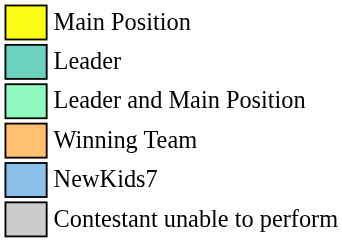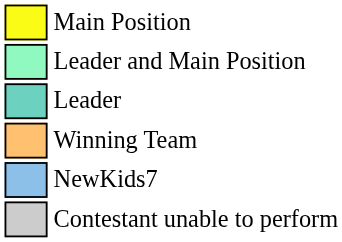rows swapped: Leader <-> Leader and Main Position
